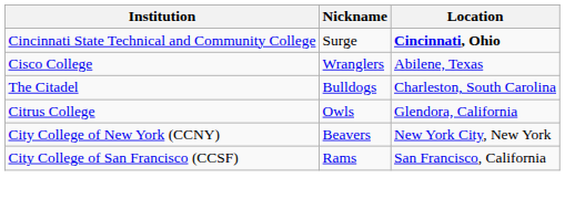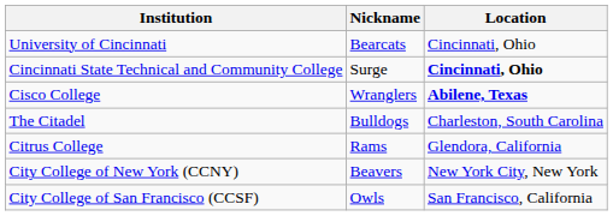+ row: University of Cincinnati | Bearcats | Cincinnati, Ohio
Cisco College | Location: normal -> bold
Citrus College | Nickname: Owls -> Rams
City College of San Francisco (CCSF) | Nickname: Rams -> Owls
